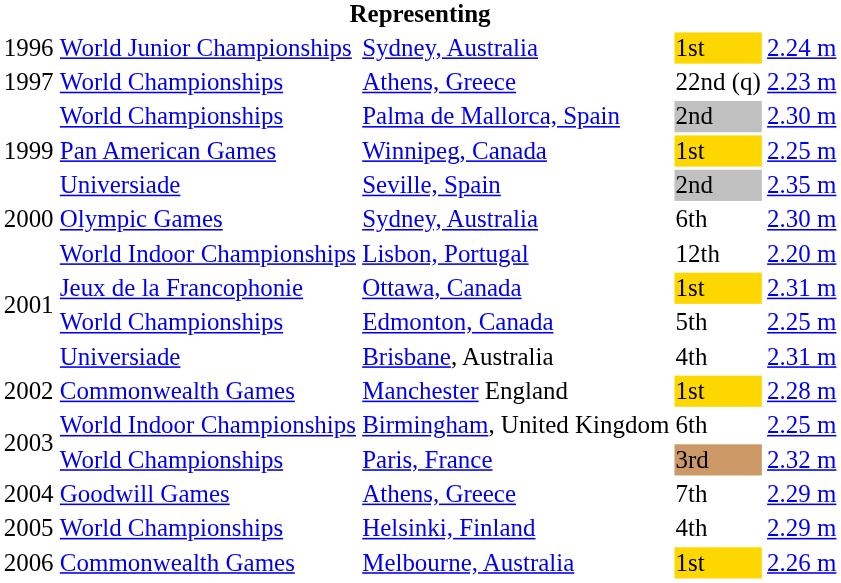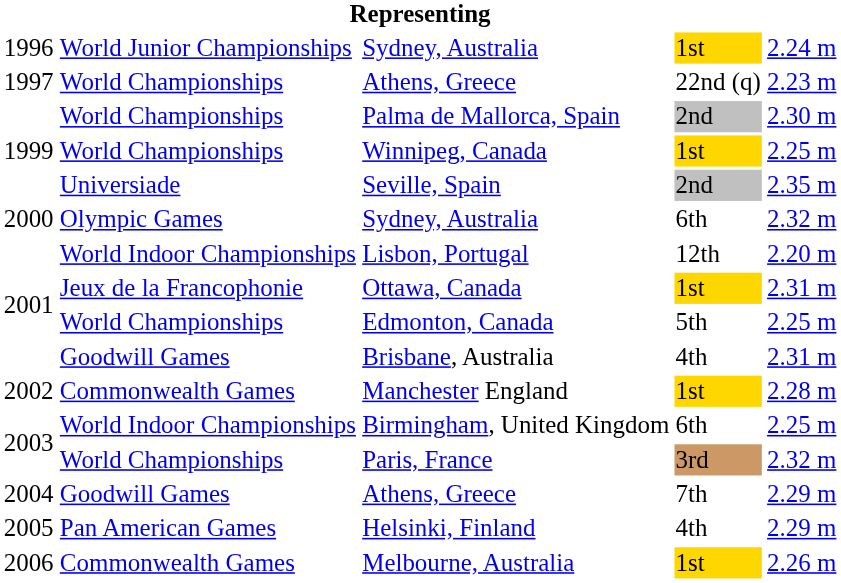Winnipeg, Canada | column 2: Pan American Games -> World Championships
2000 / Sydney, Australia | column 5: 2.30 m -> 2.32 m
Brisbane, Australia | column 2: Universiade -> Goodwill Games
Helsinki, Finland | column 2: World Championships -> Pan American Games
